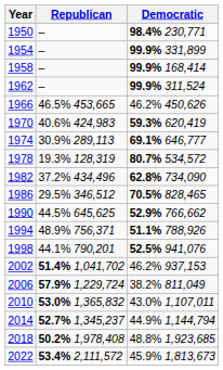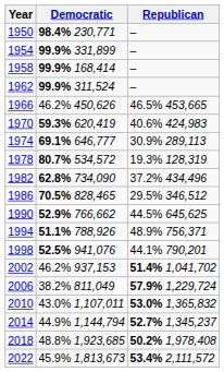columns swapped: Democratic <-> Republican
